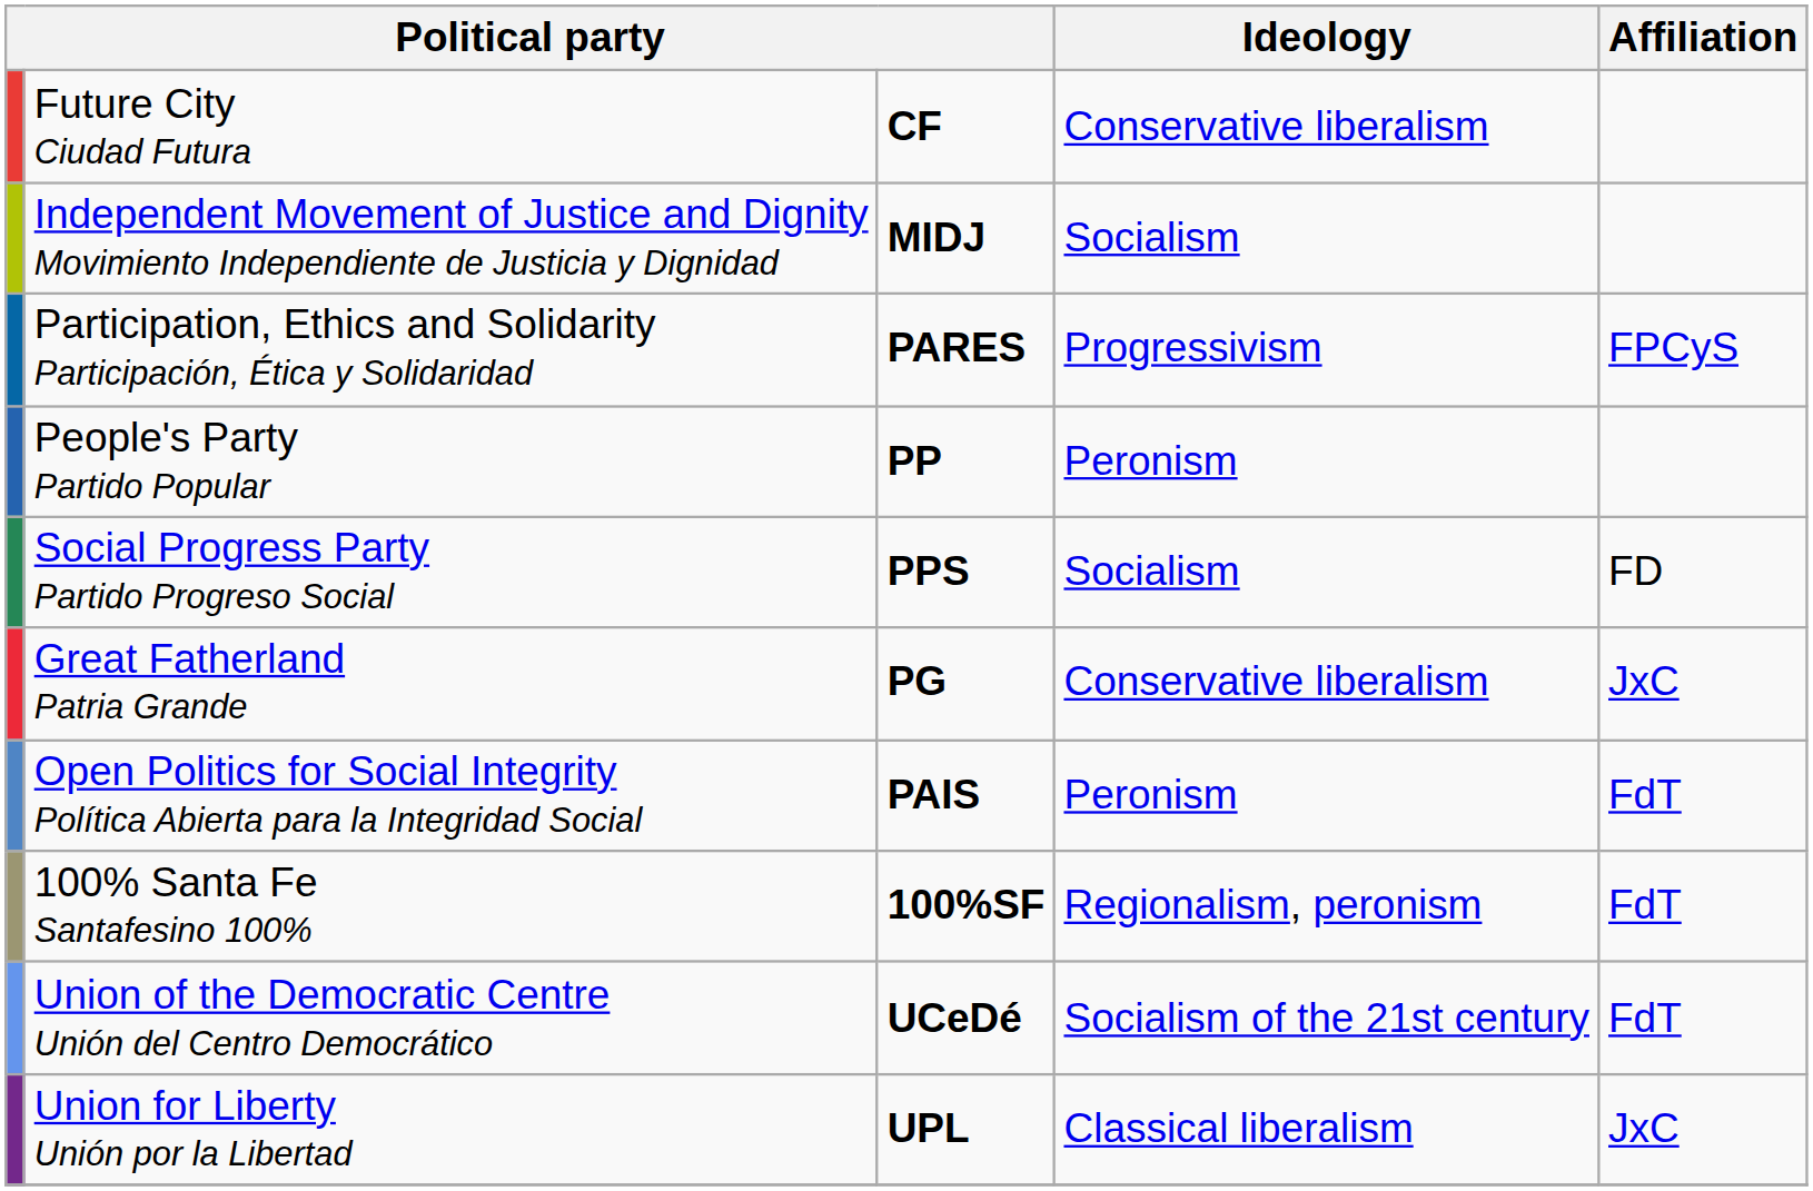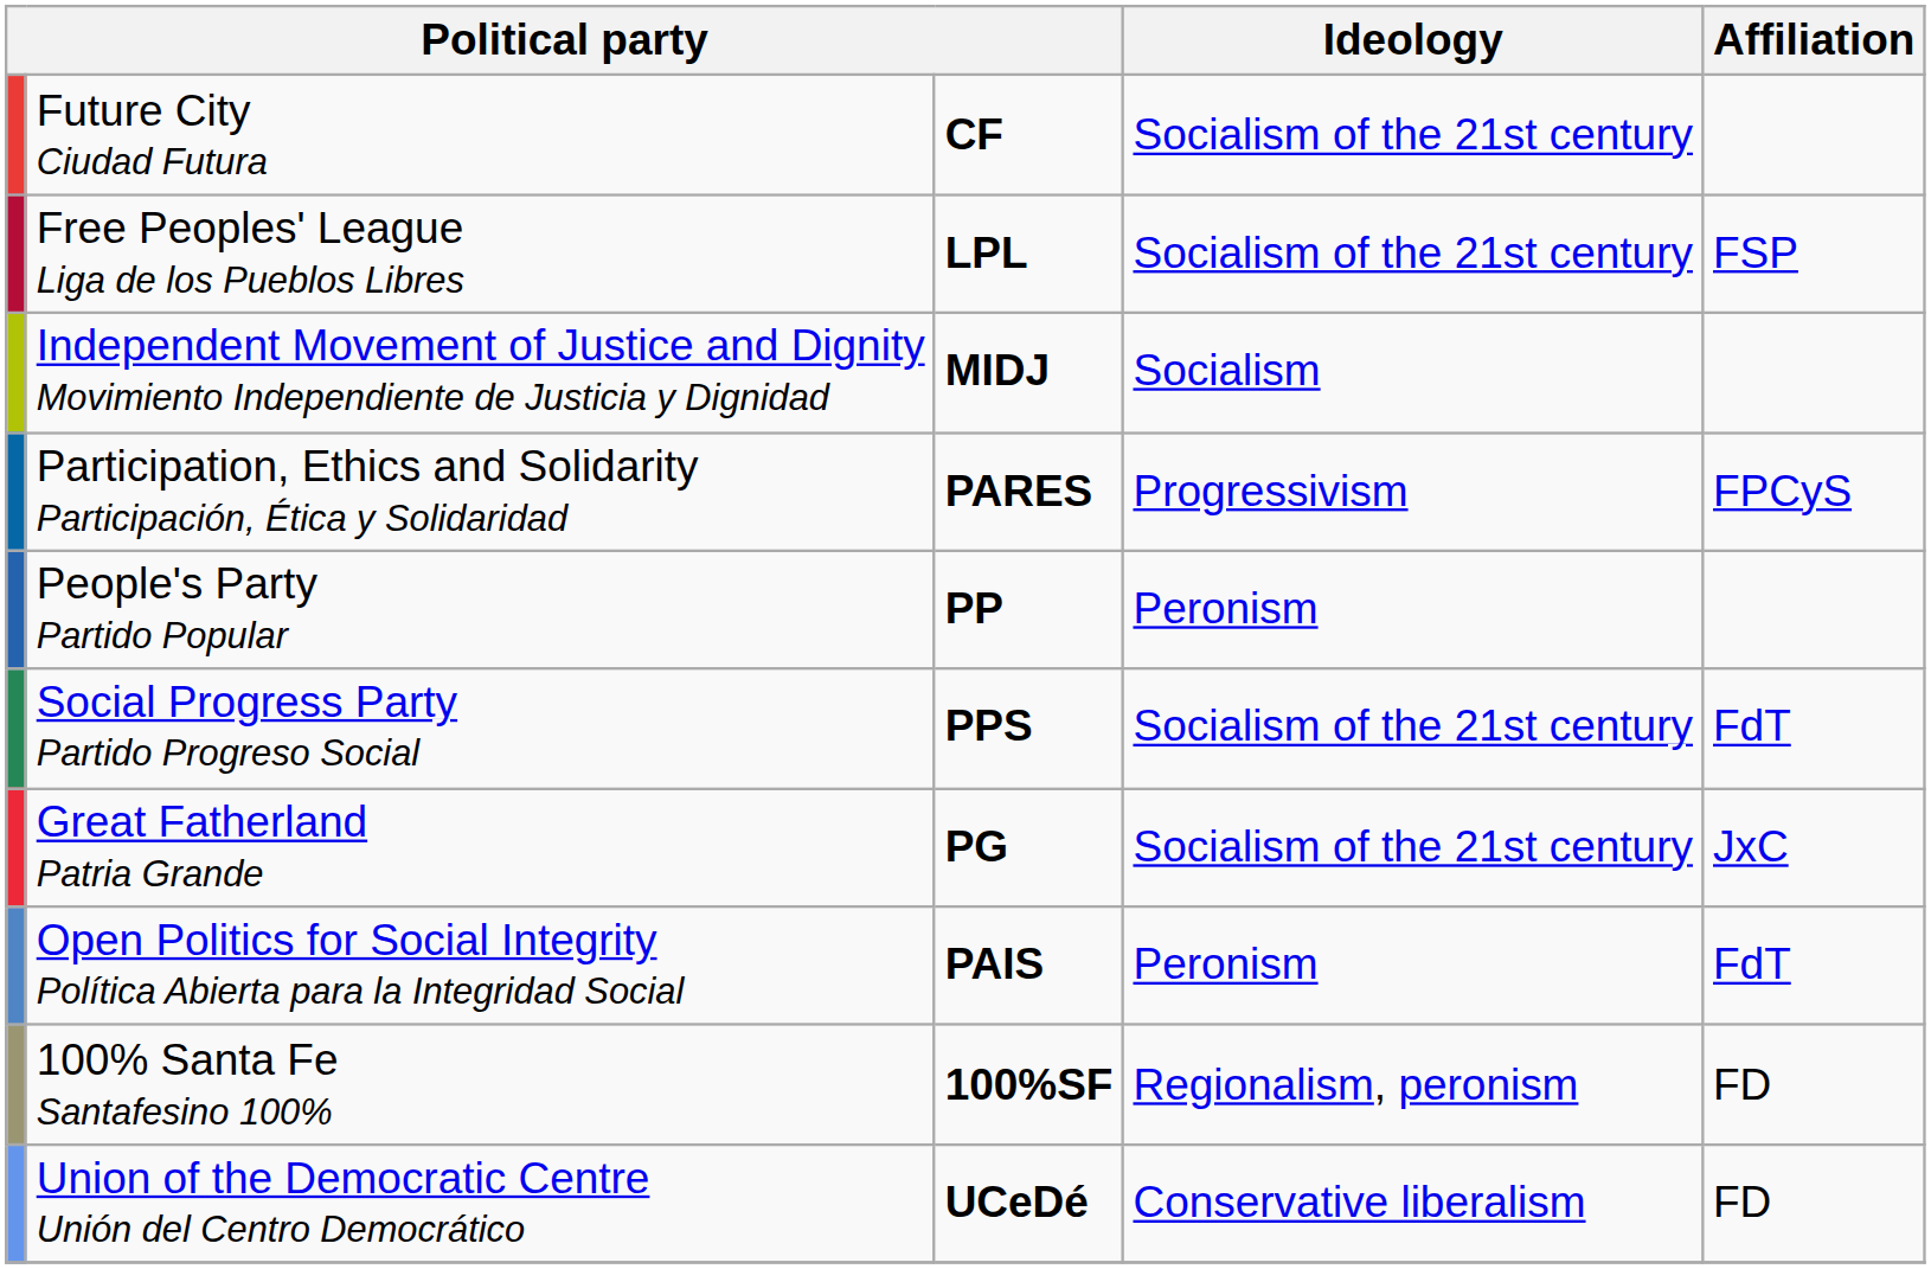Future City Ciudad Futura | Ideology: Conservative liberalism -> Socialism of the 21st century
+ row: Free Peoples' League Liga de los Pueblos Libres | LPL | Socialism of the 21st century | FSP
Social Progress Party Partido Progreso Social | Ideology: Socialism -> Socialism of the 21st century
Social Progress Party Partido Progreso Social | Affiliation: FD -> FdT
Great Fatherland Patria Grande | Ideology: Conservative liberalism -> Socialism of the 21st century
100% Santa Fe Santafesino 100% | Affiliation: FdT -> FD
Union of the Democratic Centre Unión del Centro Democrático | Ideology: Socialism of the 21st century -> Conservative liberalism
Union of the Democratic Centre Unión del Centro Democrático | Affiliation: FdT -> FD
- row: Union for Liberty Unión por la Libertad | UPL | Classical liberalism | JxC
